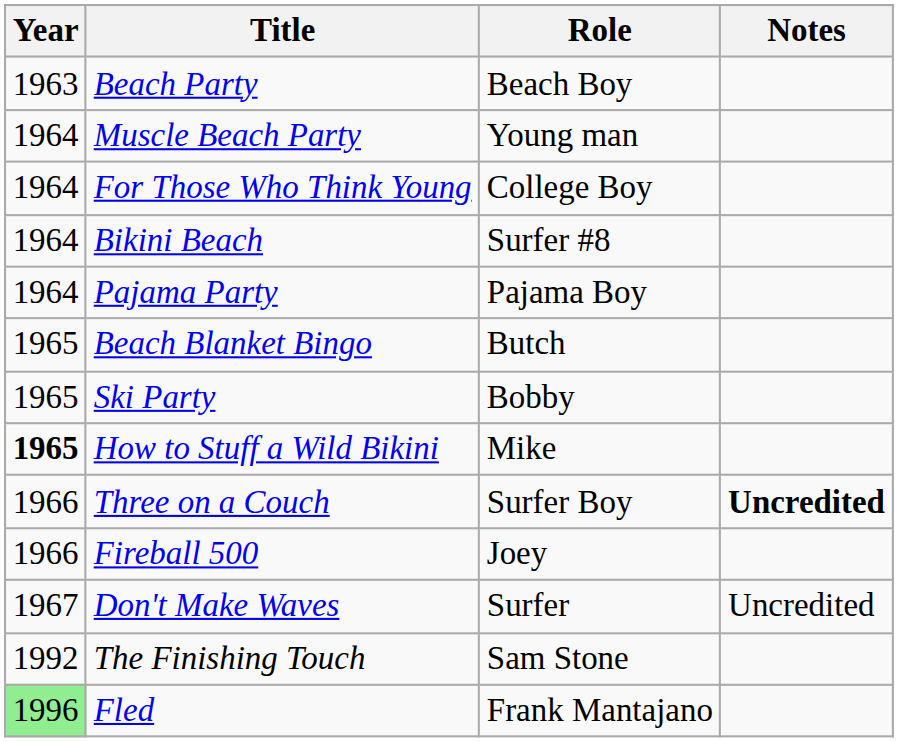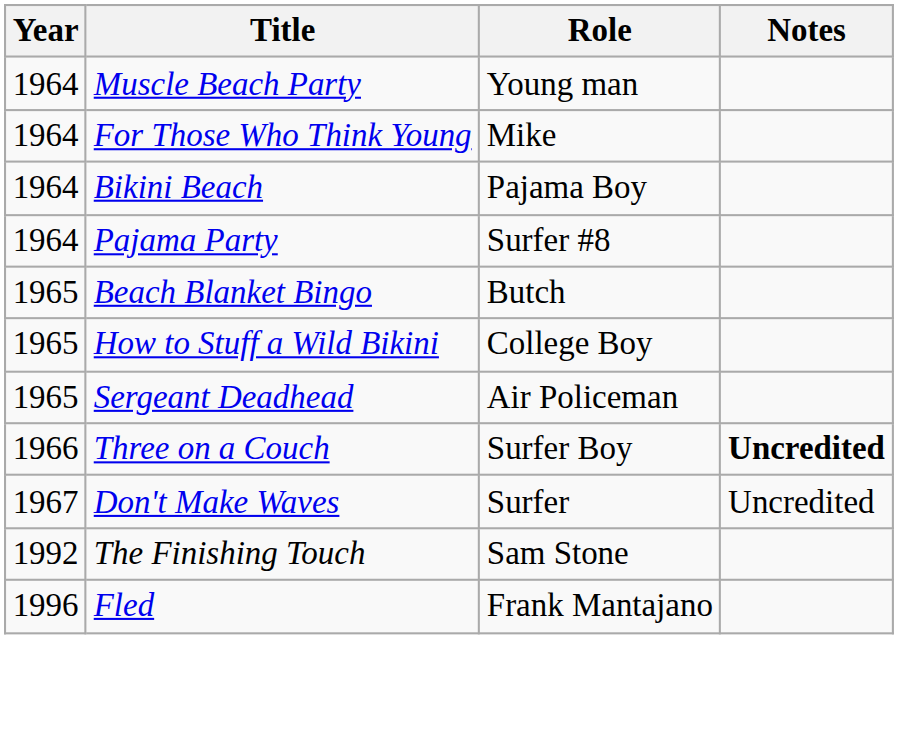- row: 1963 | Beach Party | Beach Boy
For Those Who Think Young | Role: College Boy -> Mike
Bikini Beach | Role: Surfer #8 -> Pajama Boy
Pajama Party | Role: Pajama Boy -> Surfer #8
- row: 1965 | Ski Party | Bobby
How to Stuff a Wild Bikini | Year: bold -> normal
How to Stuff a Wild Bikini | Role: Mike -> College Boy
+ row: 1965 | Sergeant Deadhead | Air Policeman
- row: 1966 | Fireball 500 | Joey
Fled | Year: lightgreen background -> no background
